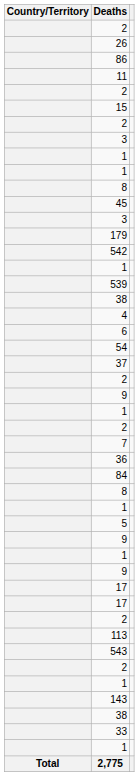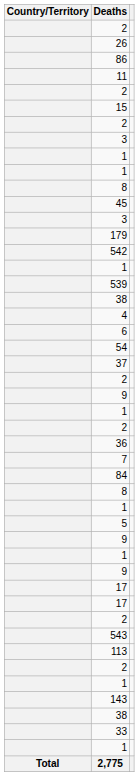rows swapped: 36 <-> 7
rows swapped: 543 <-> 113
